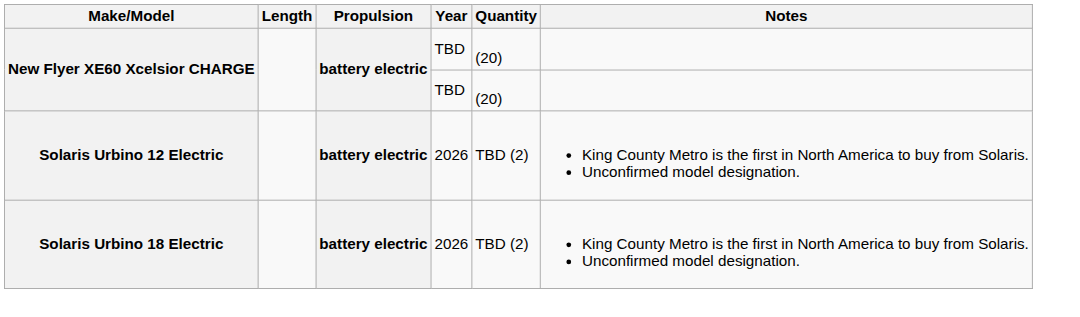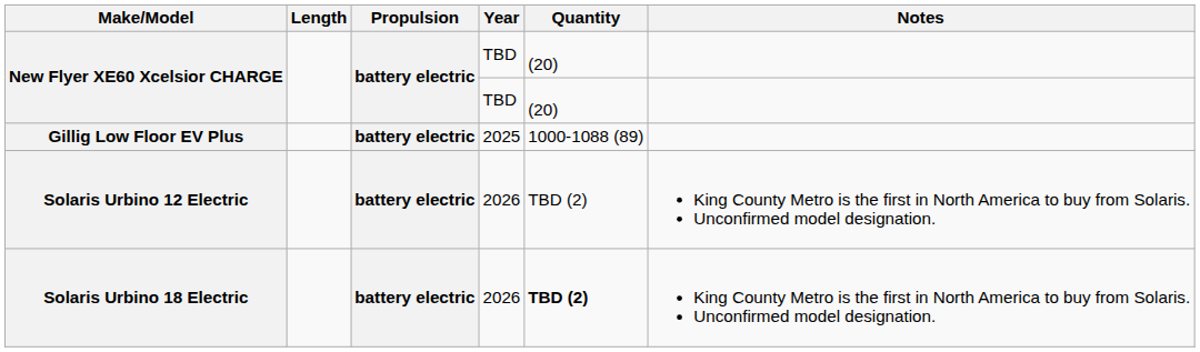+ row: Gillig Low Floor EV Plus | battery electric | 2025 | 1000-1088 (89)
Solaris Urbino 18 Electric | Quantity: normal -> bold
